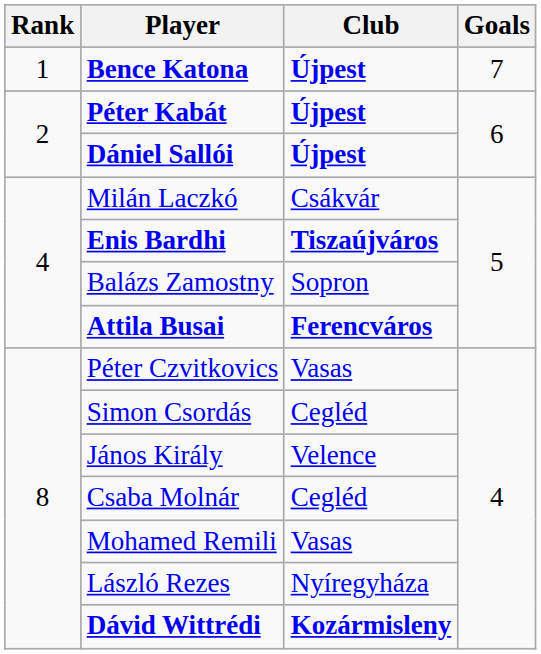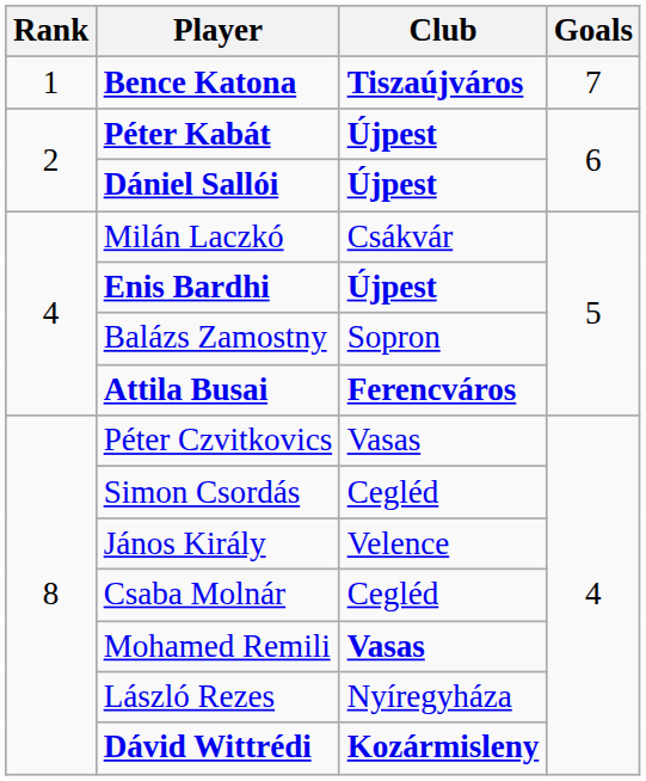Bence Katona | Club: Újpest -> Tiszaújváros
Enis Bardhi | Club: Tiszaújváros -> Újpest
Mohamed Remili | Club: normal -> bold
